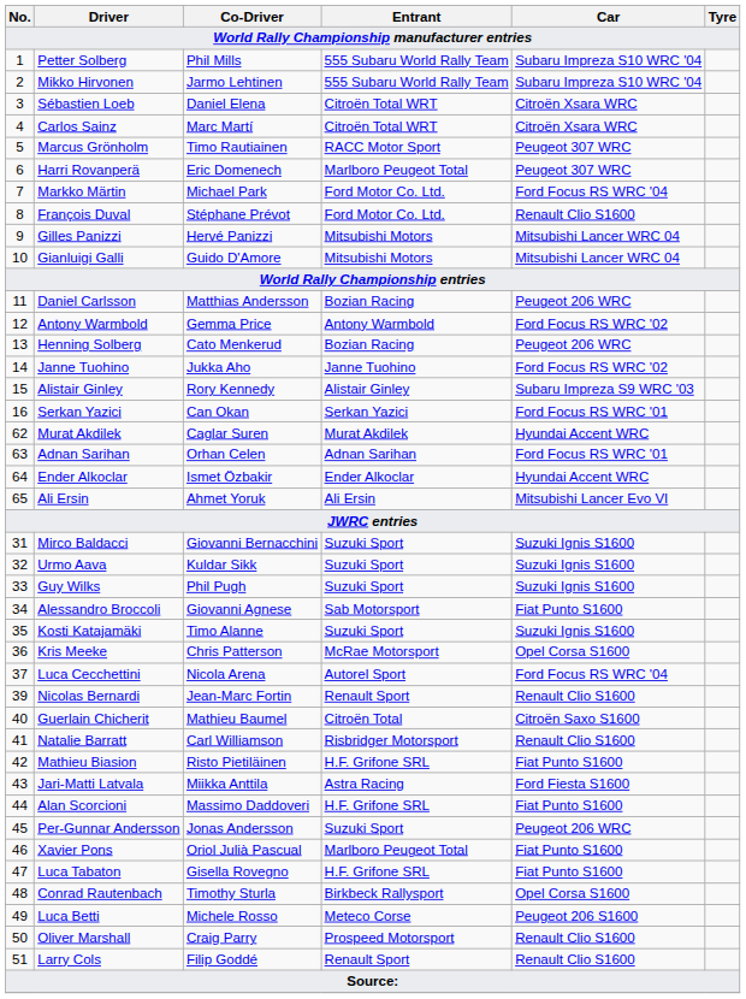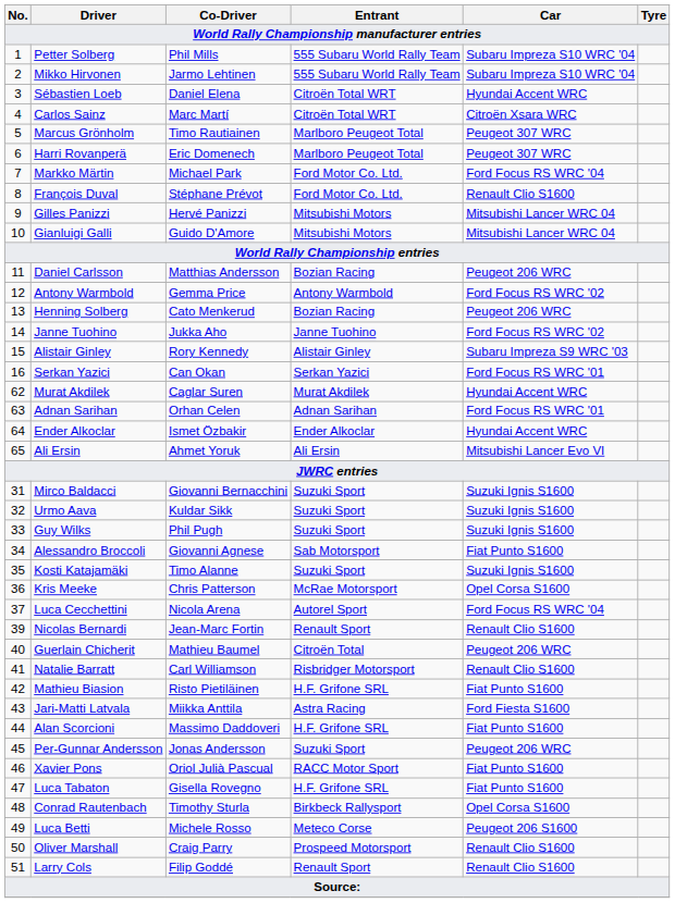Sébastien Loeb | Car: Citroën Xsara WRC -> Hyundai Accent WRC
Marcus Grönholm | Entrant: RACC Motor Sport -> Marlboro Peugeot Total
Guerlain Chicherit | Car: Citroën Saxo S1600 -> Peugeot 206 WRC
Xavier Pons | Entrant: Marlboro Peugeot Total -> RACC Motor Sport
